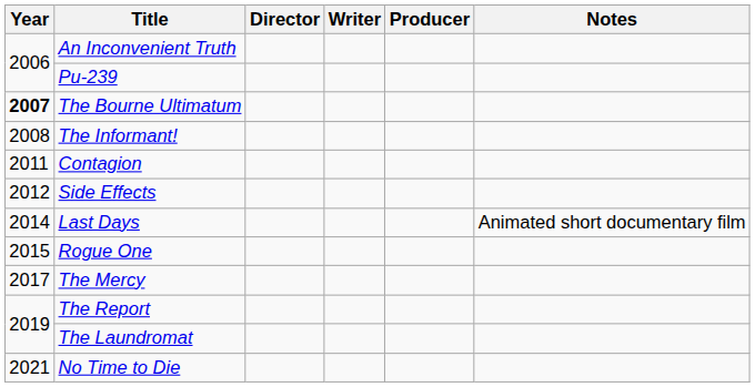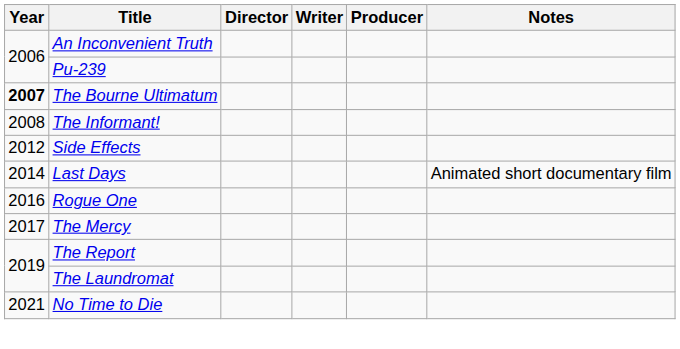- row: 2011 | Contagion
Rogue One | Year: 2015 -> 2016
